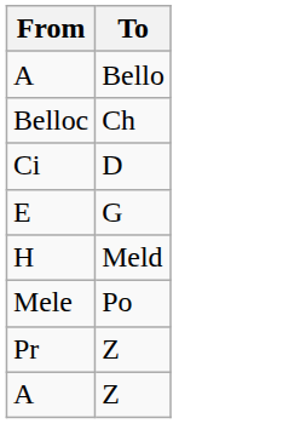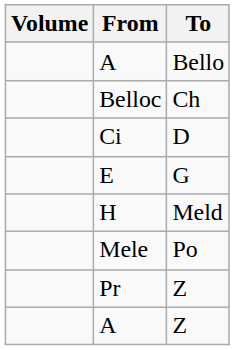+ column: Volume
